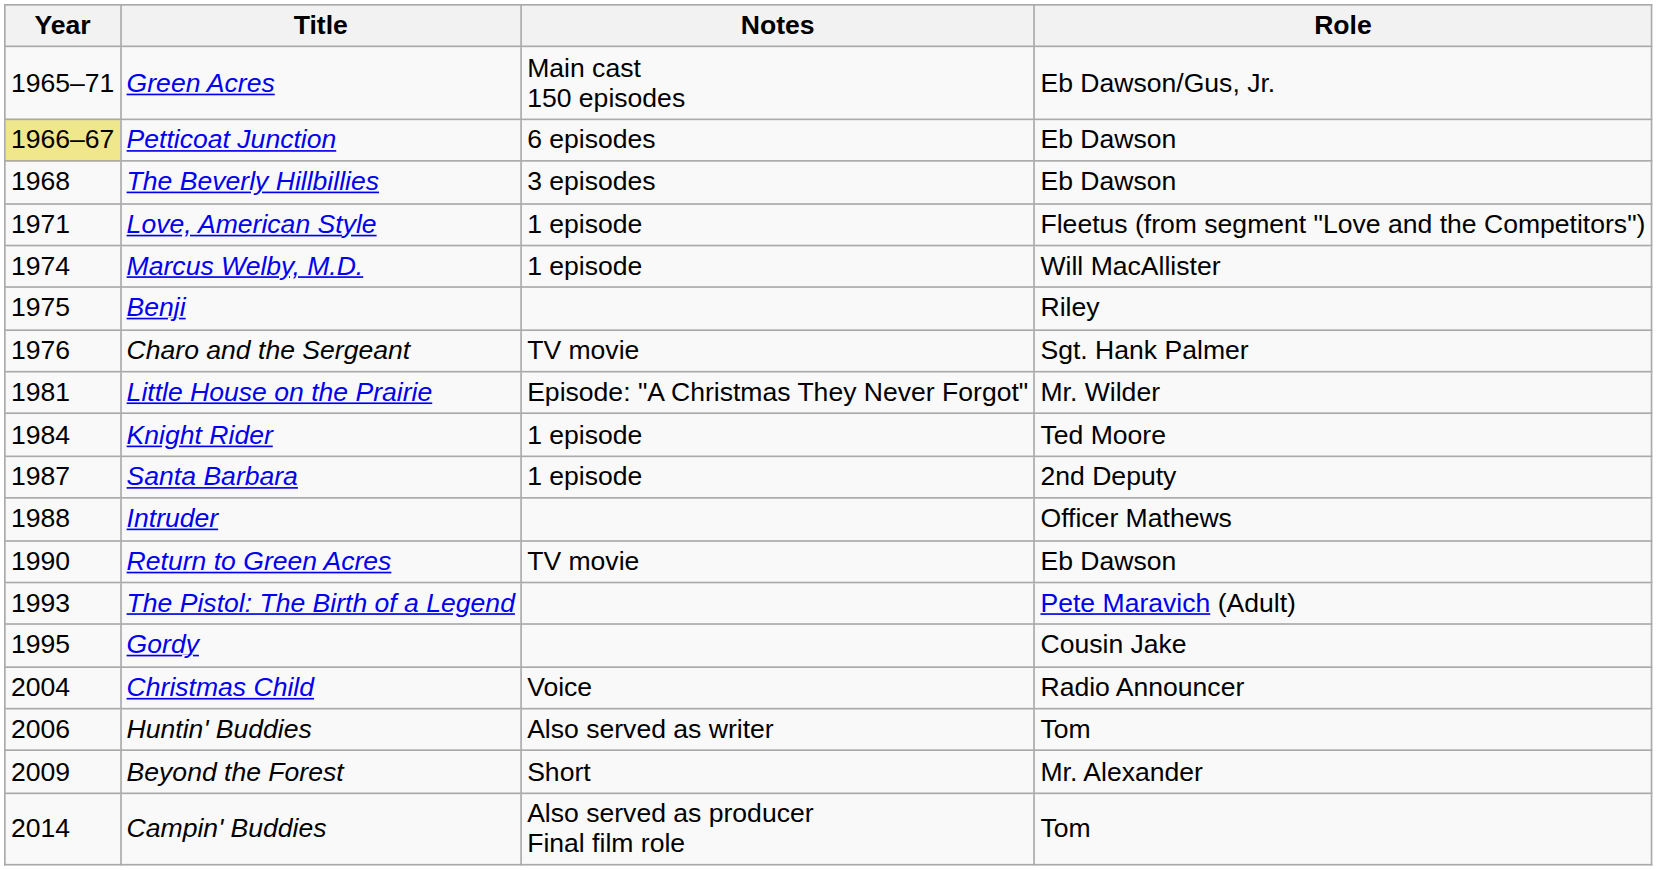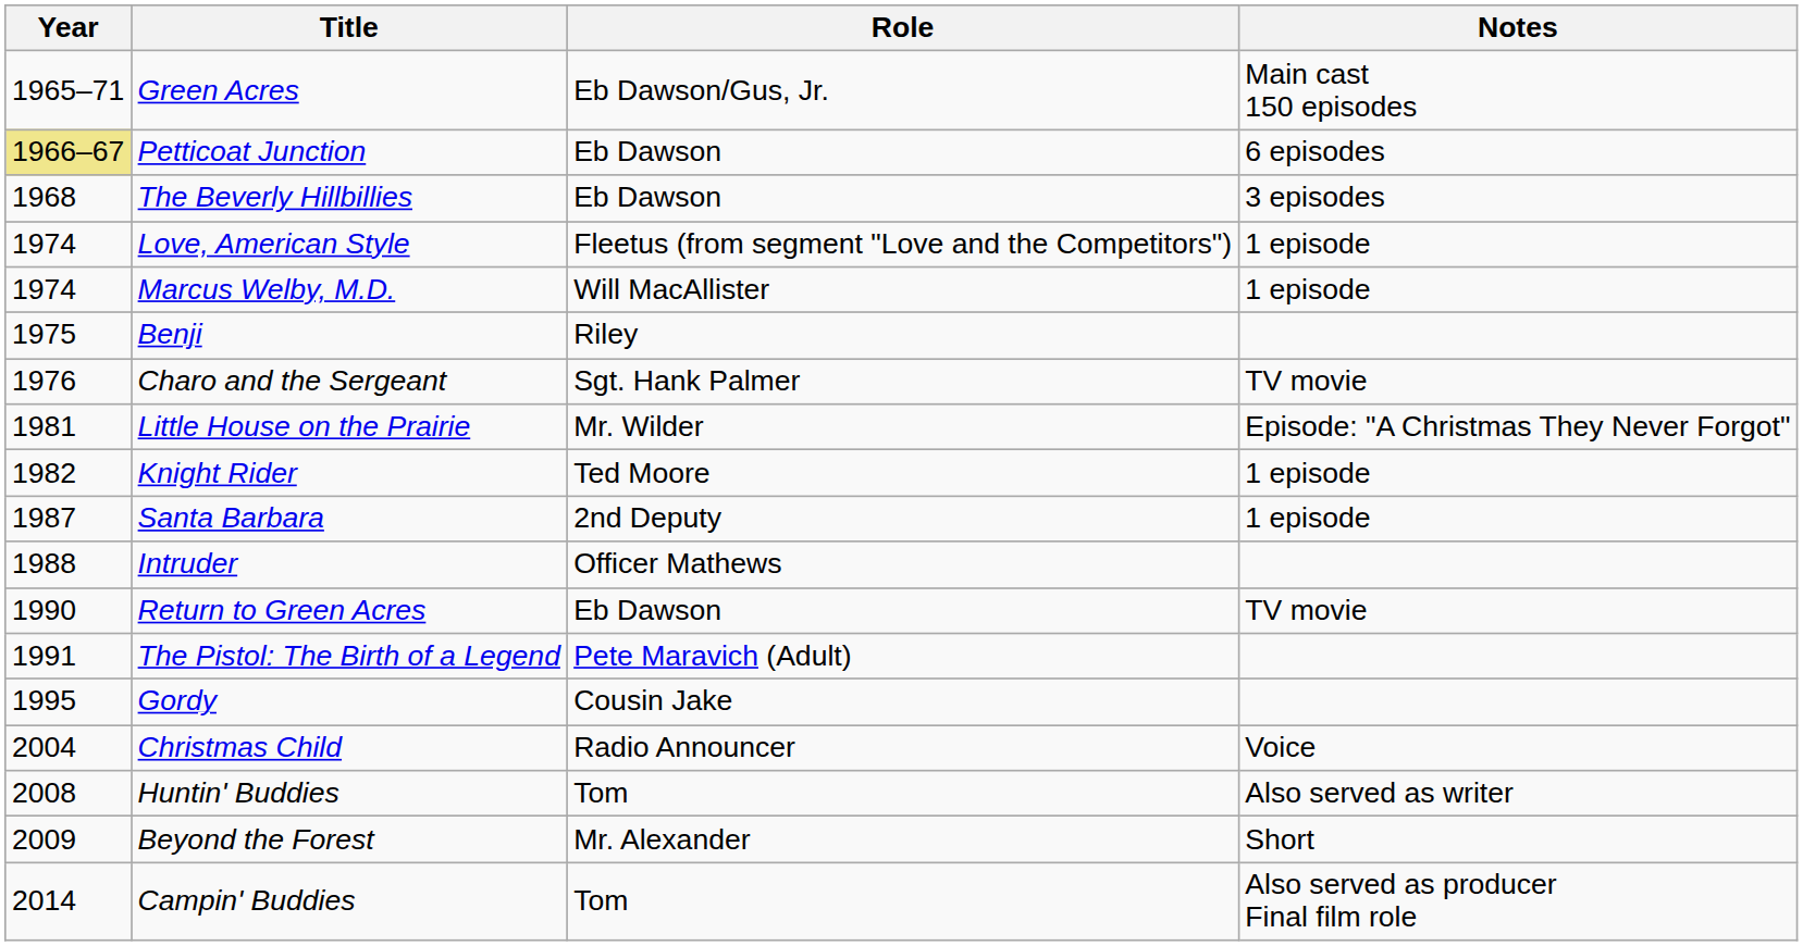columns swapped: Role <-> Notes
Love, American Style | Year: 1971 -> 1974
Knight Rider | Year: 1984 -> 1982
The Pistol: The Birth of a Legend | Year: 1993 -> 1991
Huntin' Buddies | Year: 2006 -> 2008
